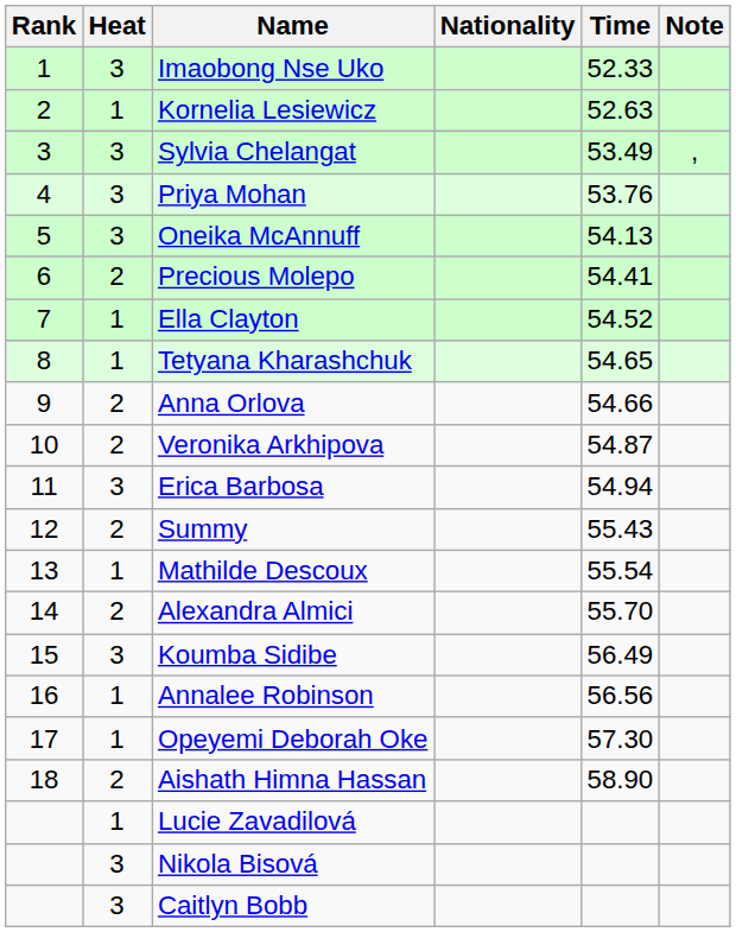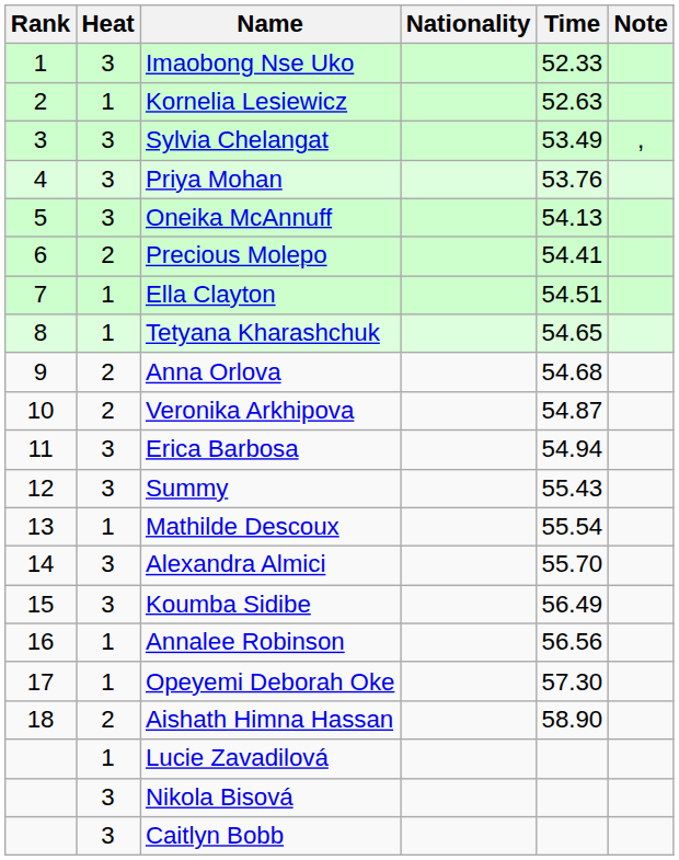Ella Clayton | Time: 54.52 -> 54.51
Anna Orlova | Time: 54.66 -> 54.68
Summy | Heat: 2 -> 3
Alexandra Almici | Heat: 2 -> 3
